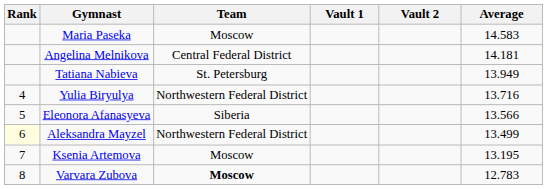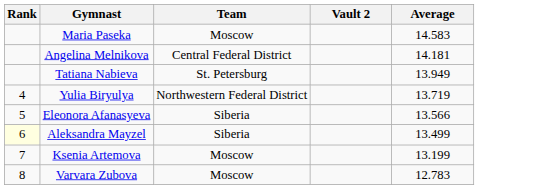- column: Vault 1
Yulia Biryulya | Average: 13.716 -> 13.719
Aleksandra Mayzel | Team: Northwestern Federal District -> Siberia
Ksenia Artemova | Average: 13.195 -> 13.199
Varvara Zubova | Team: bold -> normal
